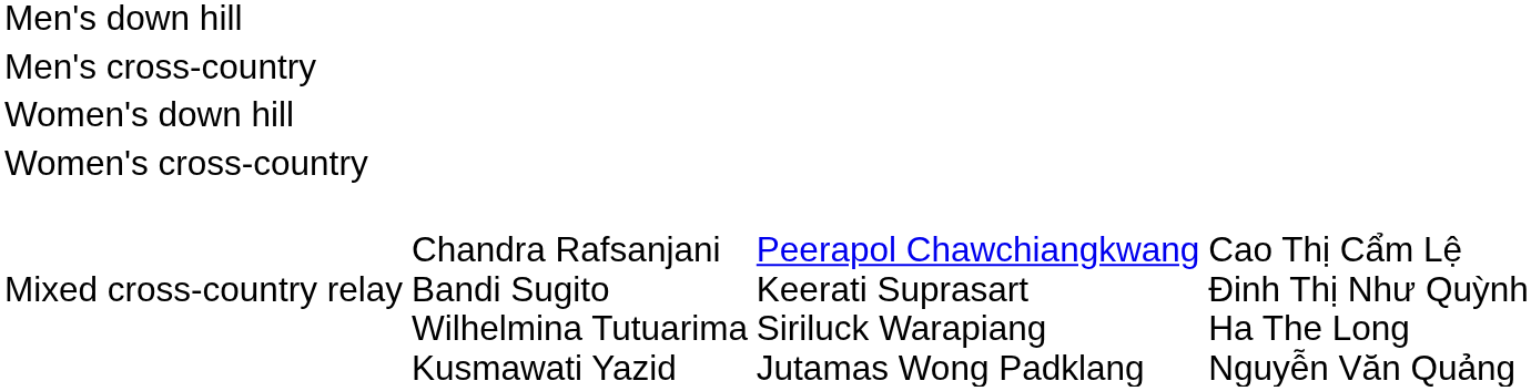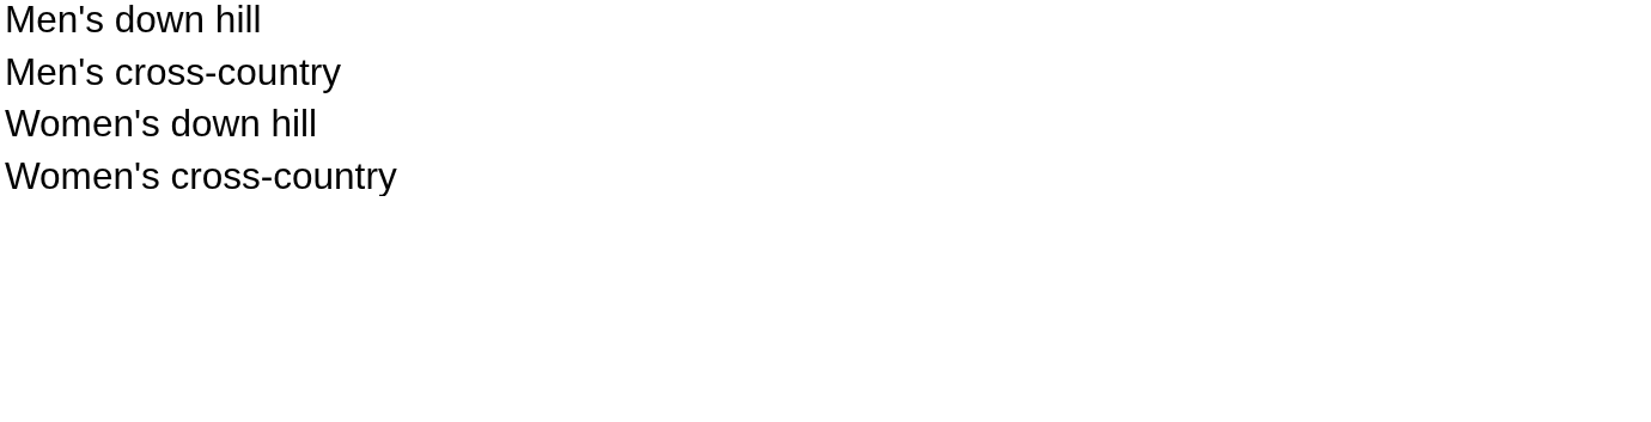- row: Mixed cross-country relay | Chandra Rafsanjani Bandi Sugito Wilhelmina Tutuarima Kusmawati Yazid | Peerapol Chawchiangkwang Keerati Suprasart Siriluck Warapiang Jutamas Wong Padklang | Cao Thị Cẩm Lệ Đinh Thị Như Quỳnh Ha The Long Nguyễn Văn Quảng
